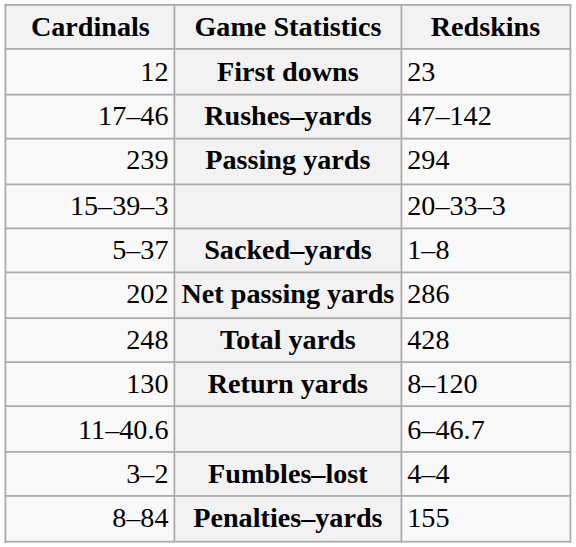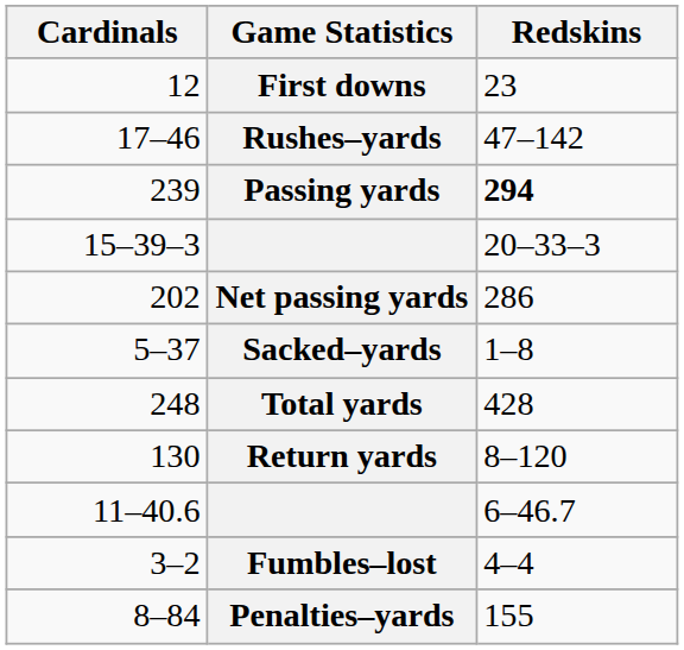Passing yards | Redskins: normal -> bold
rows swapped: Sacked–yards <-> Net passing yards
